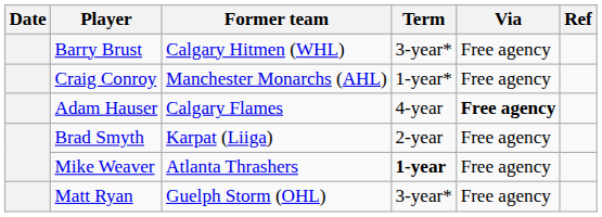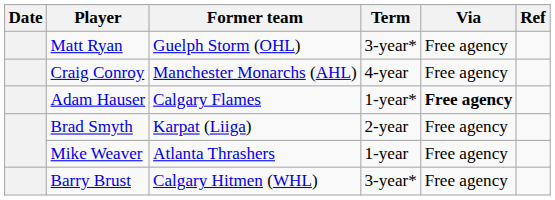rows swapped: Barry Brust <-> Matt Ryan
Craig Conroy | Term: 1-year* -> 4-year
Adam Hauser | Term: 4-year -> 1-year*
Mike Weaver | Term: bold -> normal
